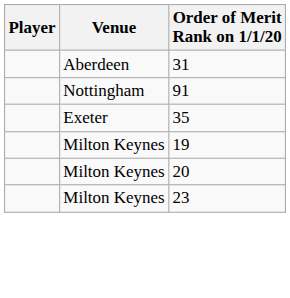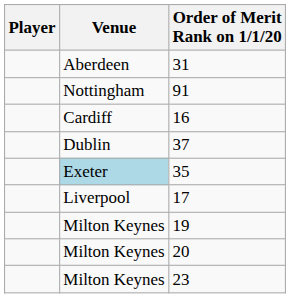+ row: Cardiff | 16
+ row: Dublin | 37
35 | Venue: no background -> lightblue background
+ row: Liverpool | 17
